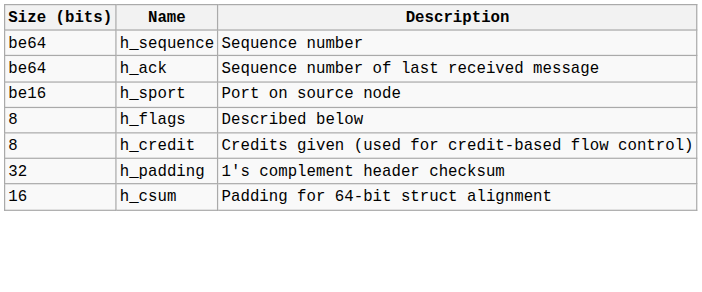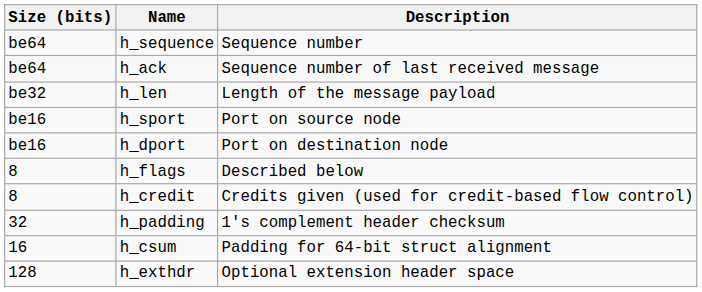+ row: be32 | h_len | Length of the message payload
+ row: be16 | h_dport | Port on destination node
+ row: 128 | h_exthdr | Optional extension header space
